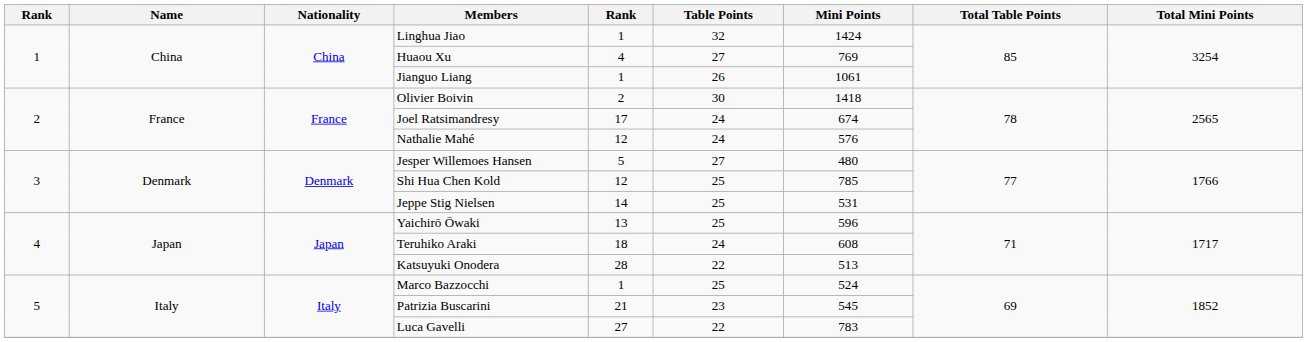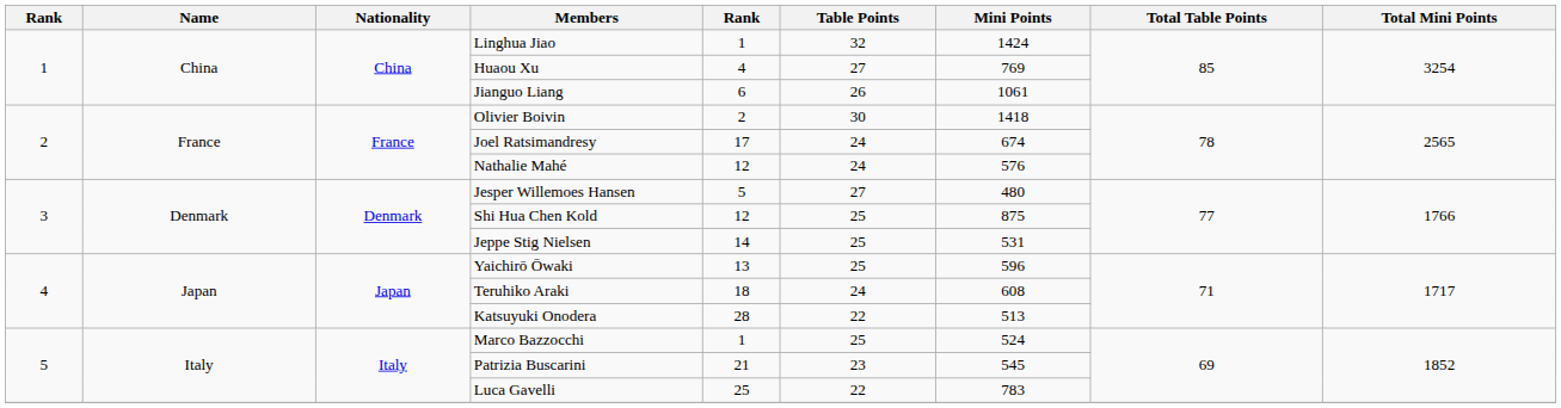Jianguo Liang | column 5: 1 -> 6
Shi Hua Chen Kold | Mini Points: 785 -> 875
Luca Gavelli | column 5: 27 -> 25
